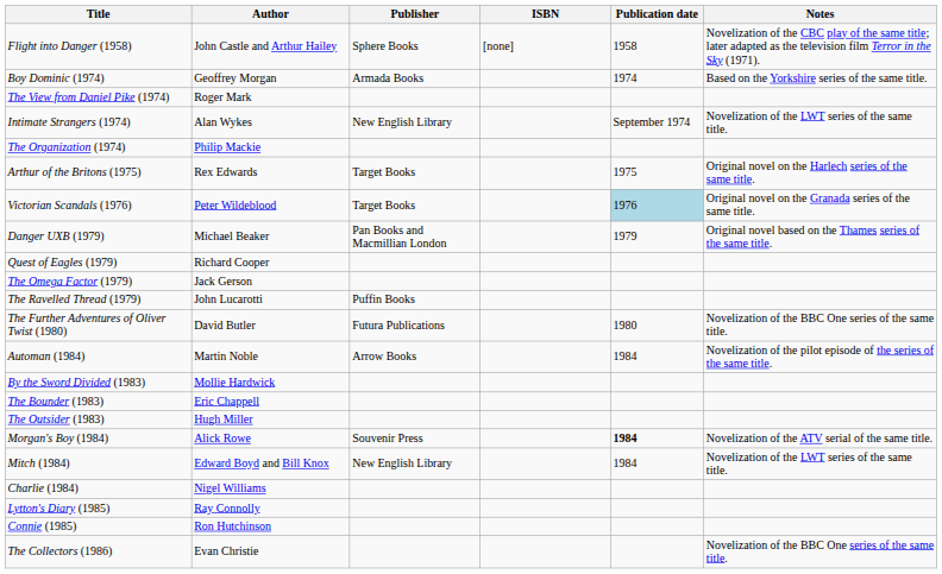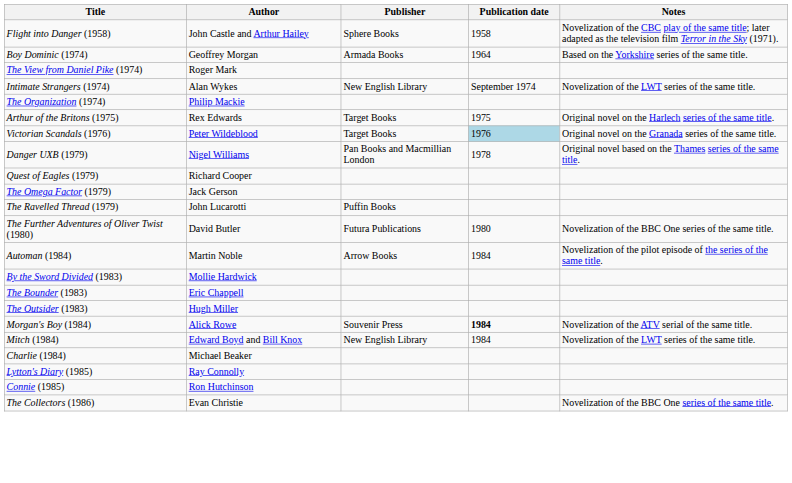- column: ISBN | [none]
Boy Dominic (1974) | Publication date: 1974 -> 1964
Danger UXB (1979) | Author: Michael Beaker -> Nigel Williams
Danger UXB (1979) | Publication date: 1979 -> 1978
Charlie (1984) | Author: Nigel Williams -> Michael Beaker
